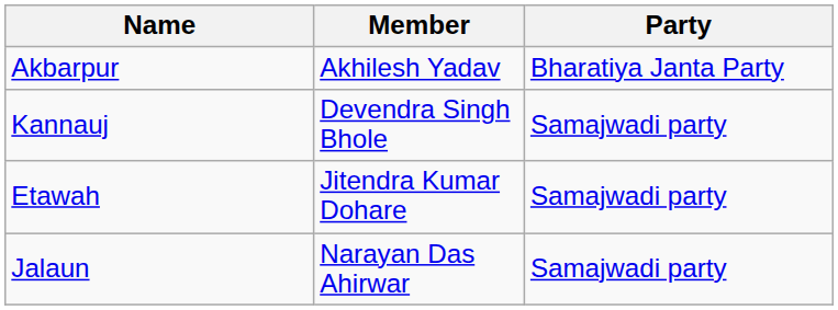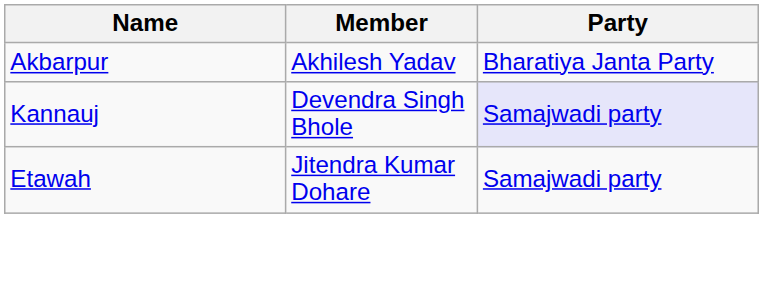Kannauj | Party: no background -> lavender background
- row: Jalaun | Narayan Das Ahirwar | Samajwadi party
